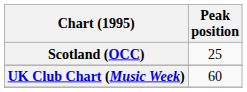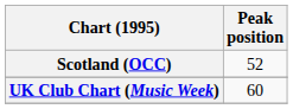Scotland (OCC) | Peak position: 25 -> 52
